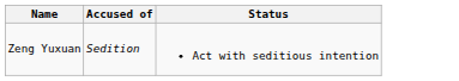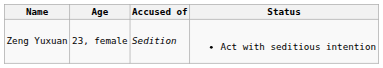+ column: Age | 23, female
